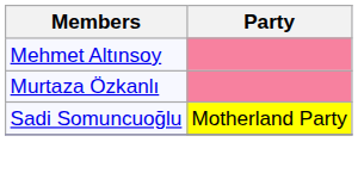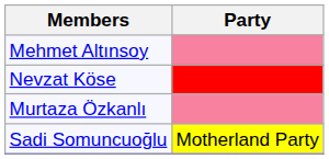+ row: Nevzat Köse
